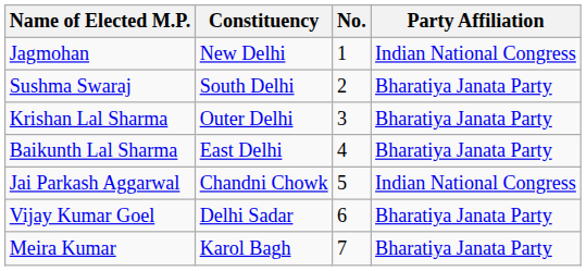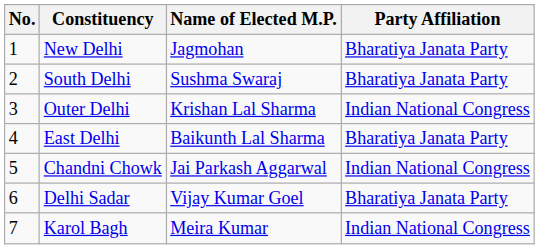columns swapped: No. <-> Name of Elected M.P.
New Delhi | Party Affiliation: Indian National Congress -> Bharatiya Janata Party
Outer Delhi | Party Affiliation: Bharatiya Janata Party -> Indian National Congress
Karol Bagh | Party Affiliation: Bharatiya Janata Party -> Indian National Congress
